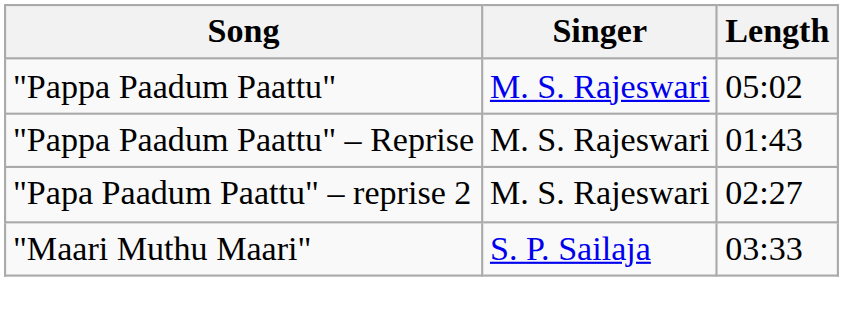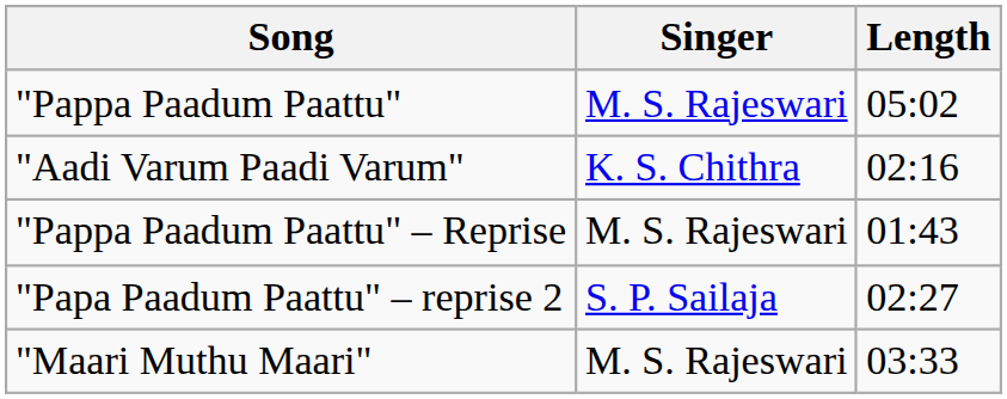+ row: "Aadi Varum Paadi Varum" | K. S. Chithra | 02:16
"Papa Paadum Paattu" – reprise 2 | Singer: M. S. Rajeswari -> S. P. Sailaja
"Maari Muthu Maari" | Singer: S. P. Sailaja -> M. S. Rajeswari
